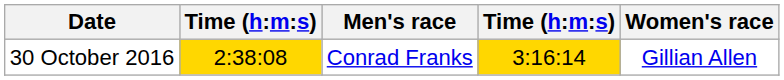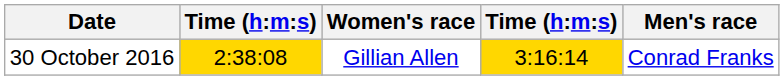columns swapped: Men's race <-> Women's race
